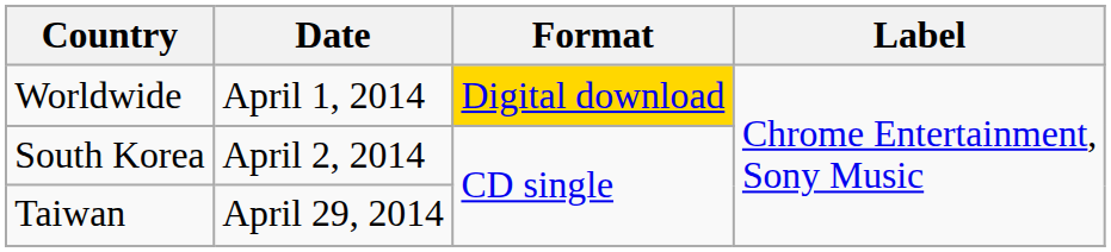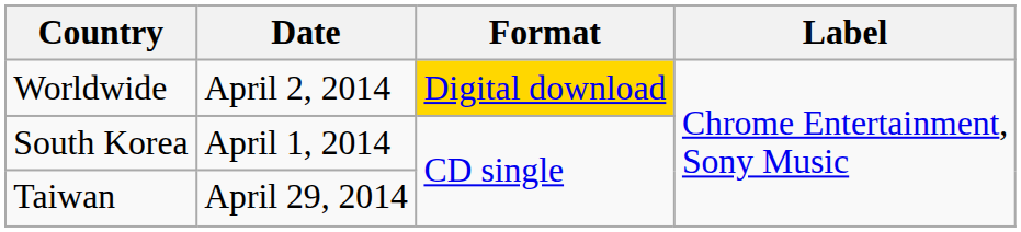Worldwide | Date: April 1, 2014 -> April 2, 2014
South Korea | Date: April 2, 2014 -> April 1, 2014
